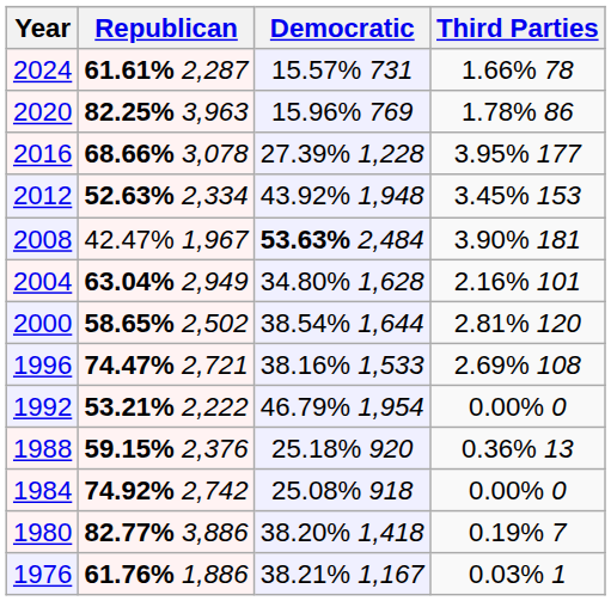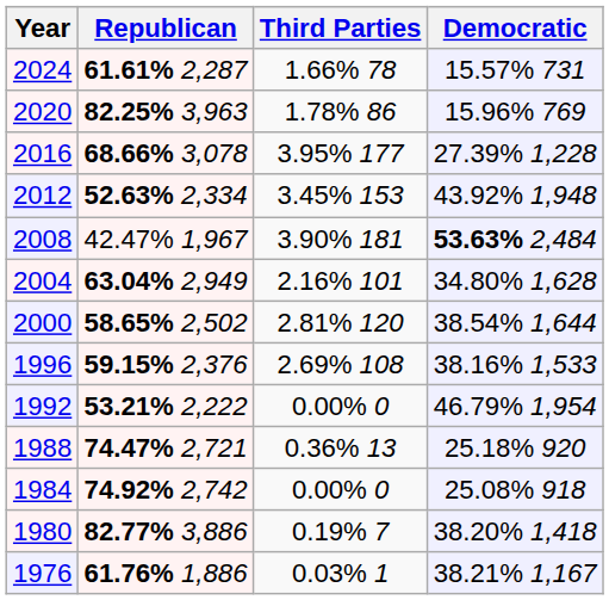columns swapped: Democratic <-> Third Parties
1996 | Republican: 74.47% 2,721 -> 59.15% 2,376
1988 | Republican: 59.15% 2,376 -> 74.47% 2,721
